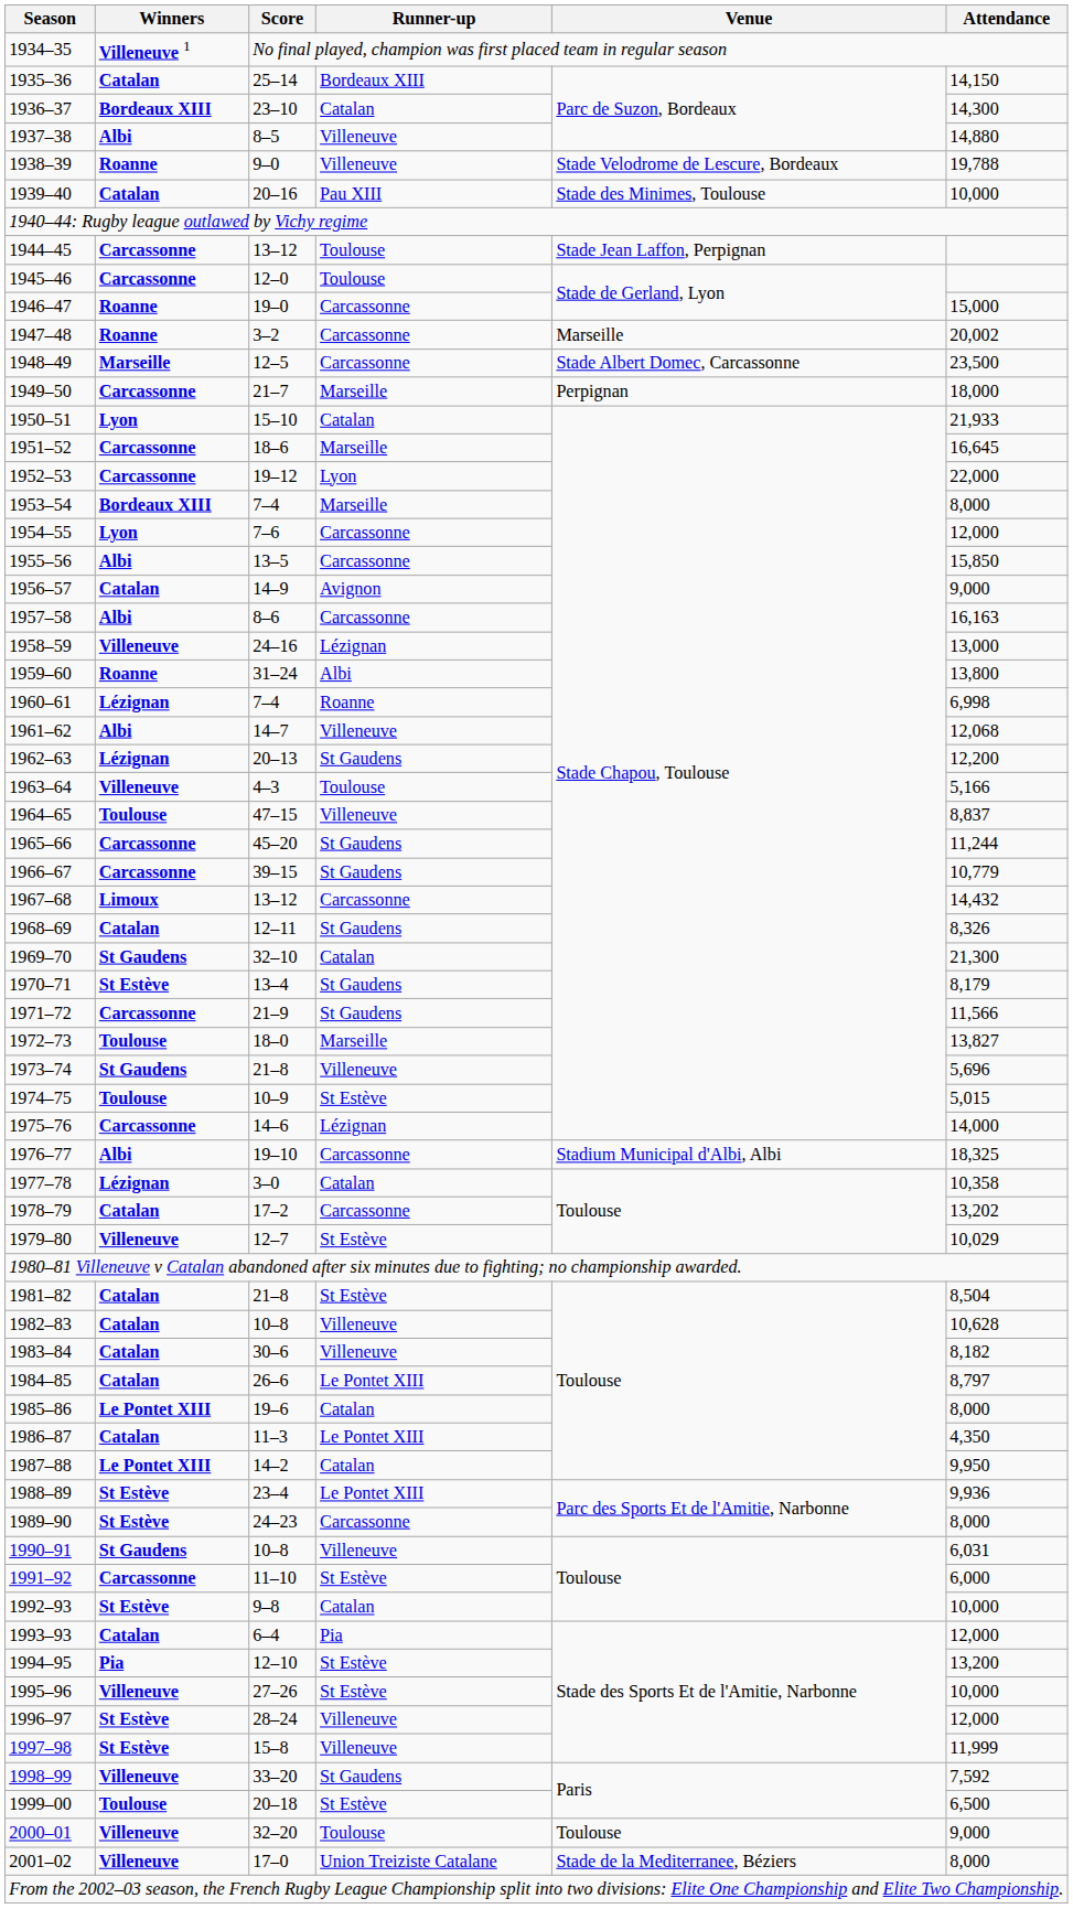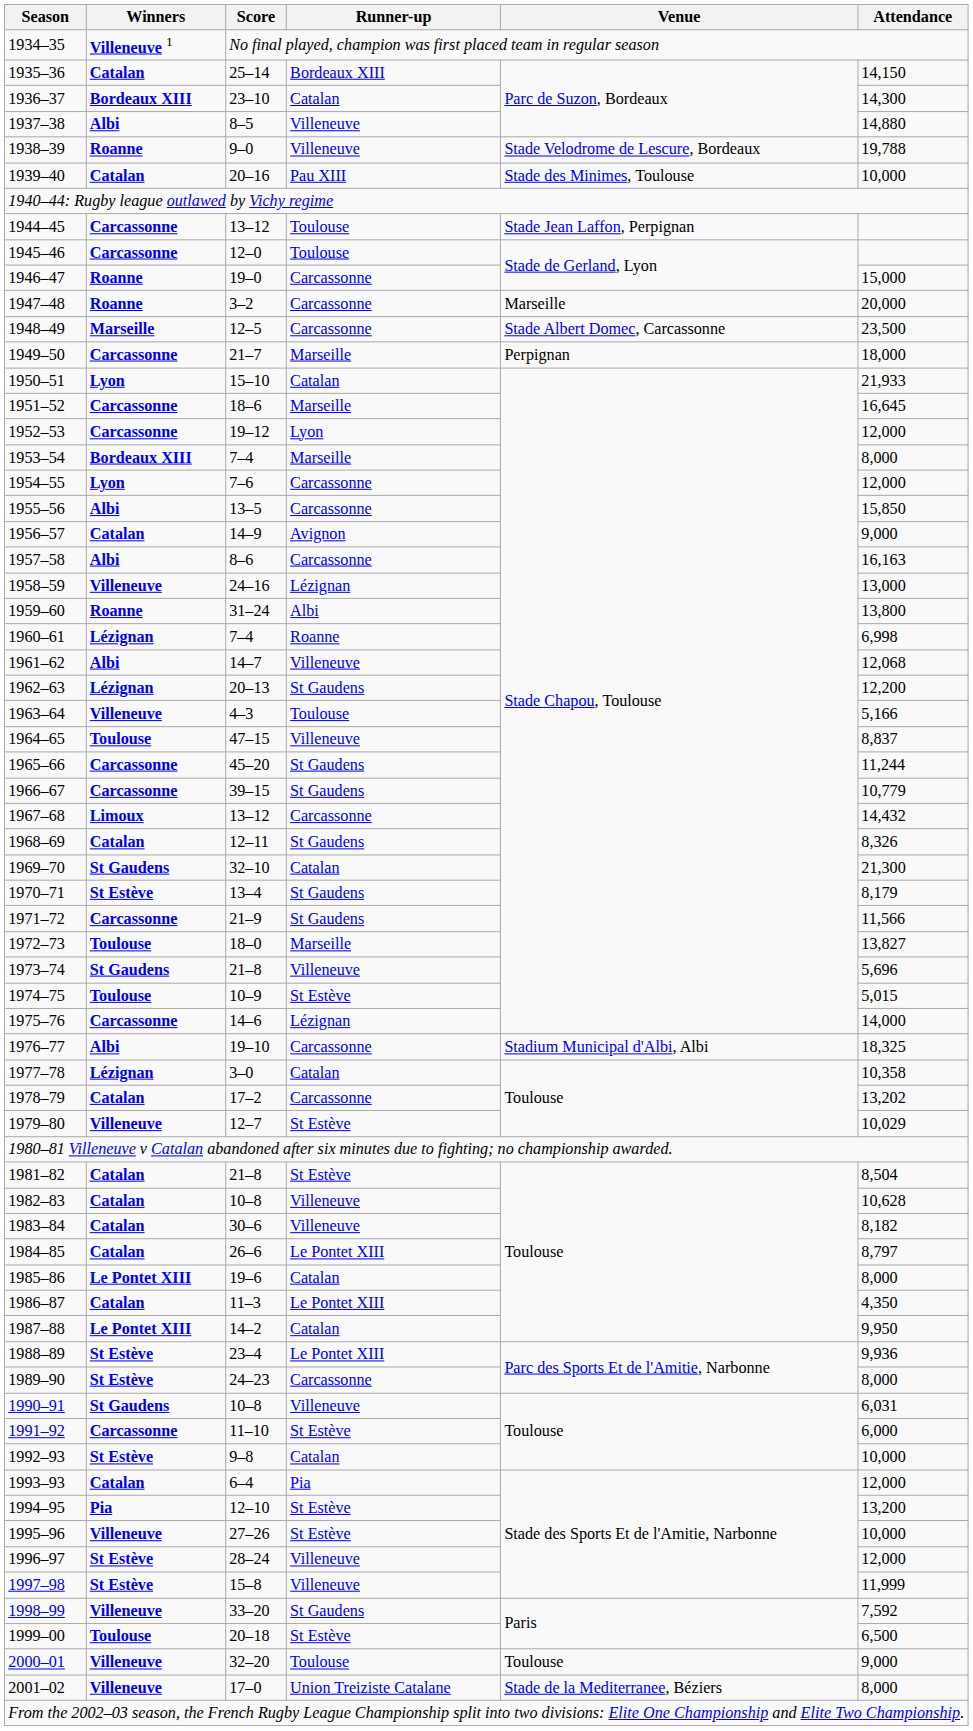1947–48 | Attendance: 20,002 -> 20,000
1952–53 | Attendance: 22,000 -> 12,000
